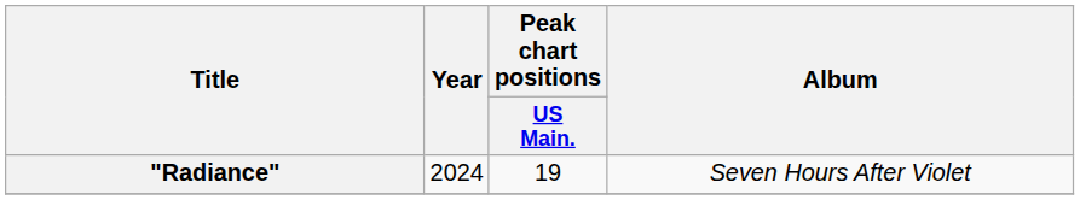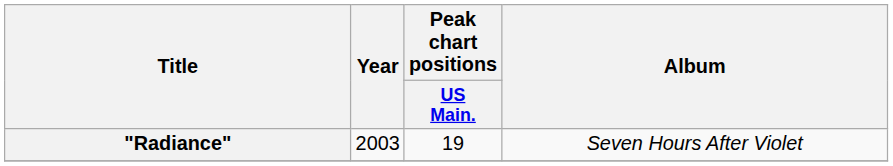"Radiance" | Year: 2024 -> 2003
